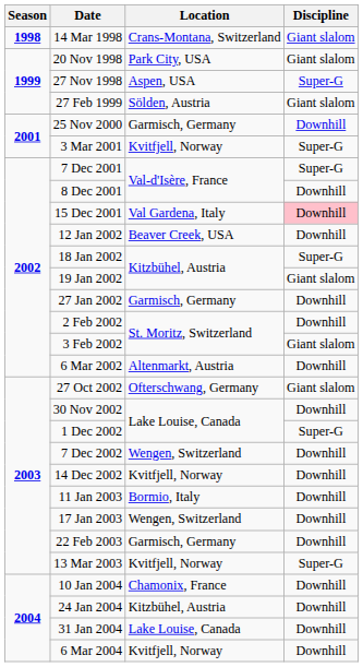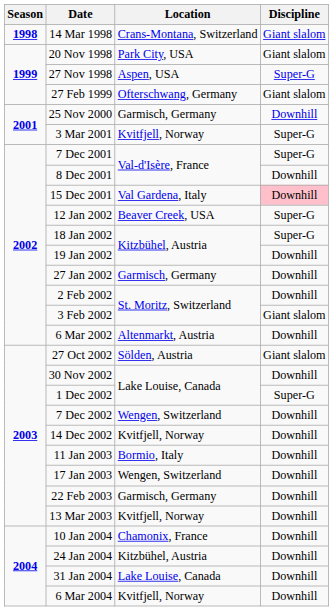27 Feb 1999 | Location: Sölden, Austria -> Ofterschwang, Germany
12 Jan 2002 | Discipline: Downhill -> Super-G
19 Jan 2002 | Discipline: Giant slalom -> Downhill
27 Oct 2002 | Location: Ofterschwang, Germany -> Sölden, Austria
13 Mar 2003 | Discipline: Super-G -> Downhill
